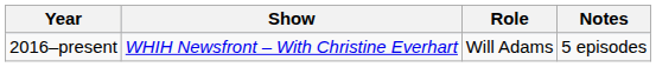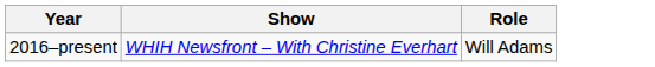- column: Notes | 5 episodes
